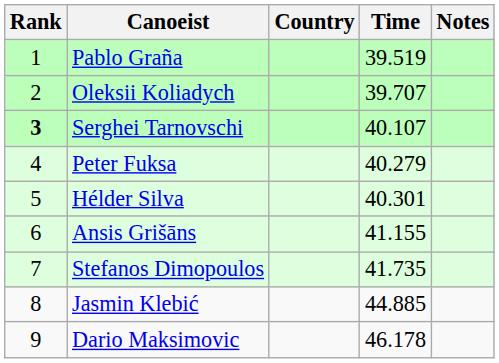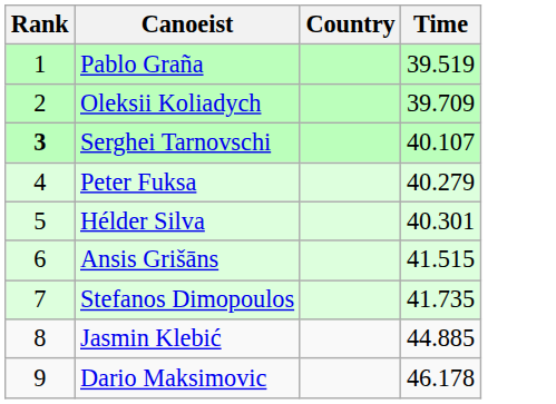- column: Notes
Oleksii Koliadych | Time: 39.707 -> 39.709
Ansis Grišāns | Time: 41.155 -> 41.515
